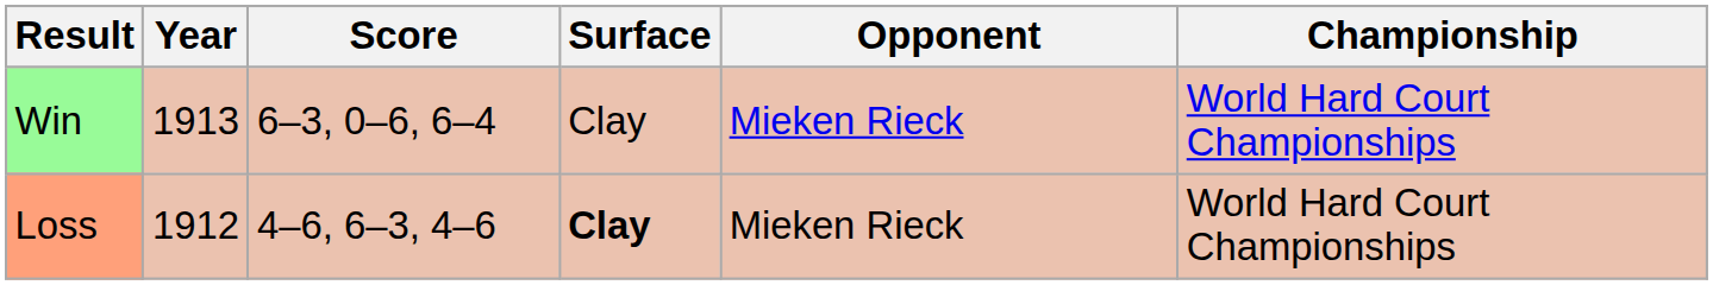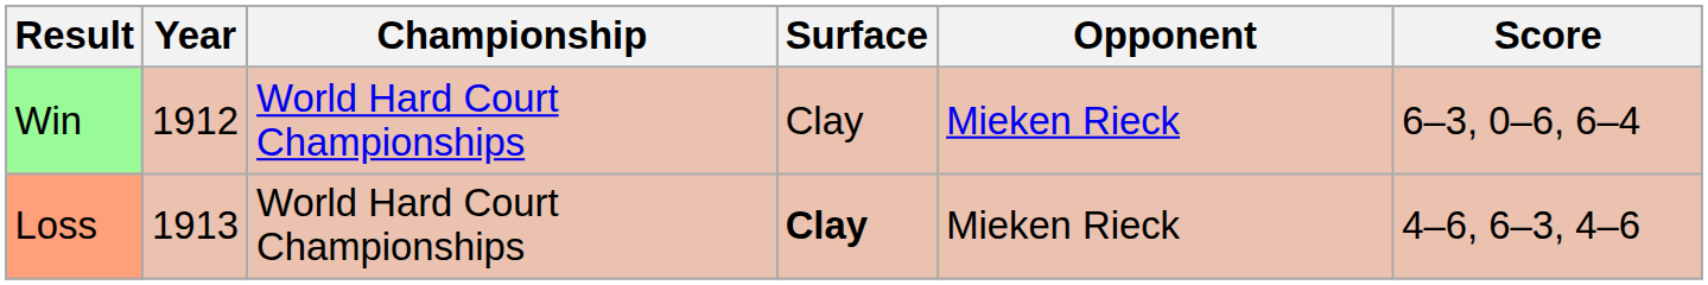columns swapped: Championship <-> Score
Win | Year: 1913 -> 1912
Loss | Year: 1912 -> 1913
